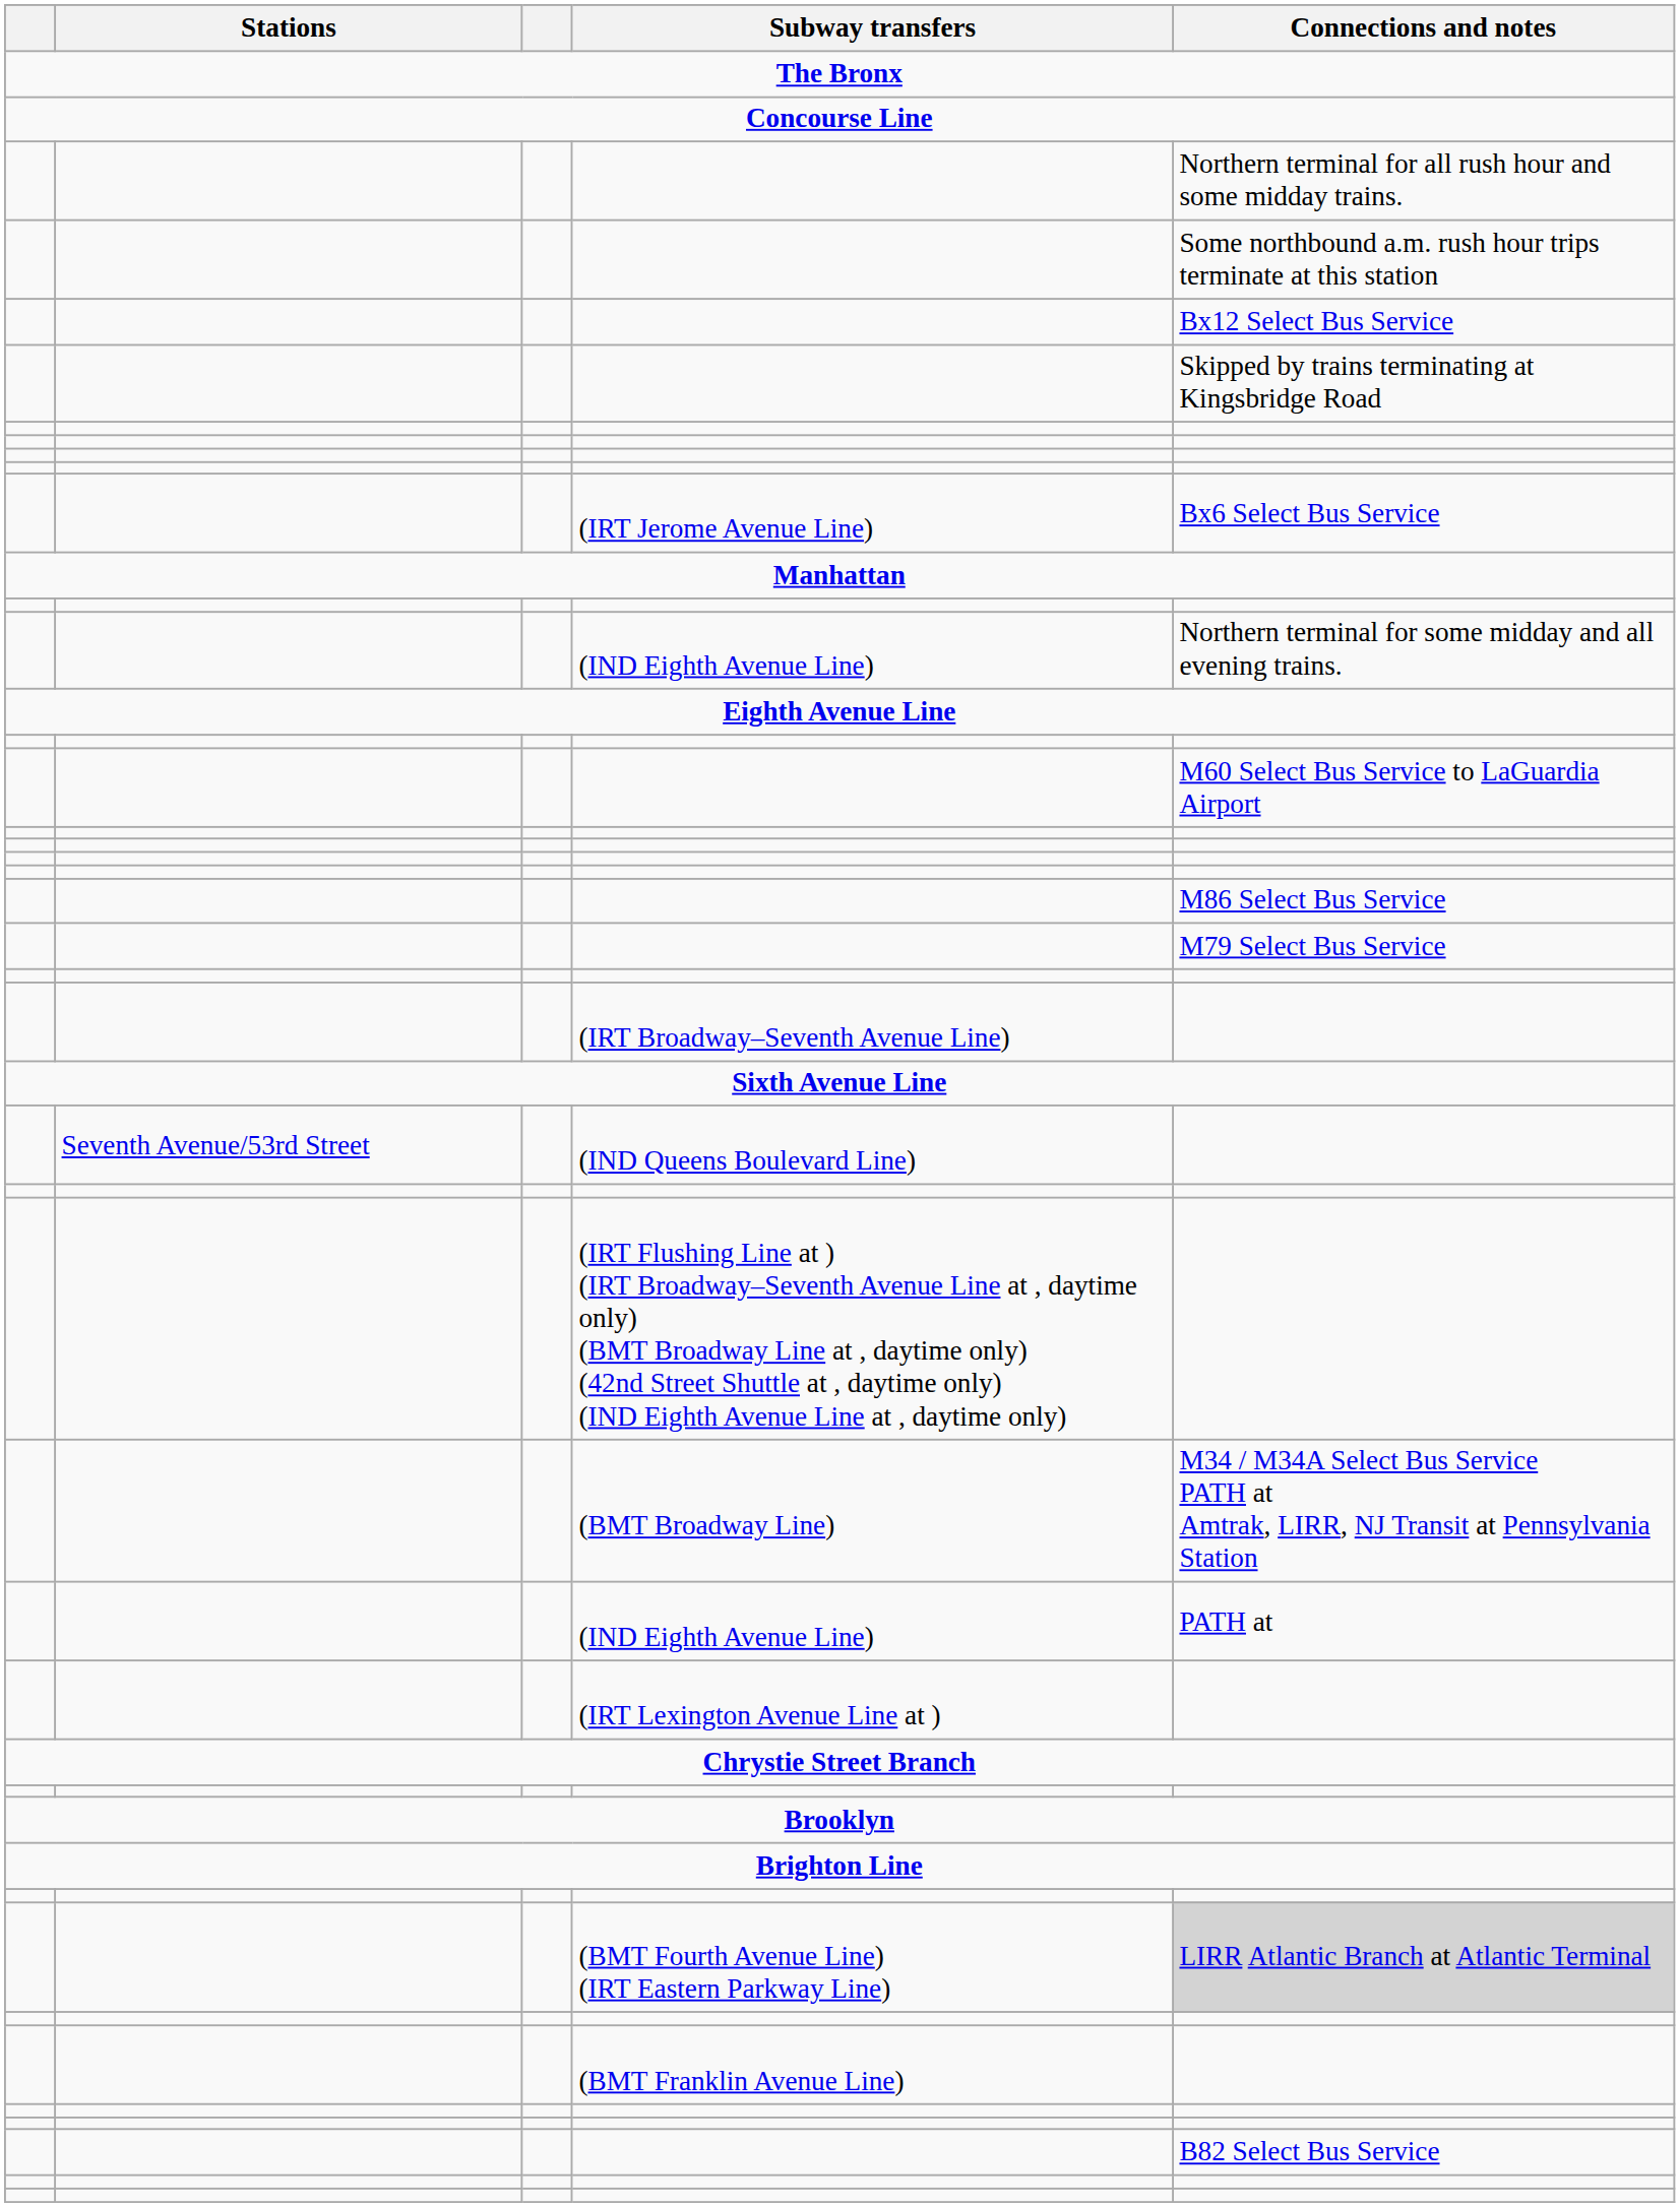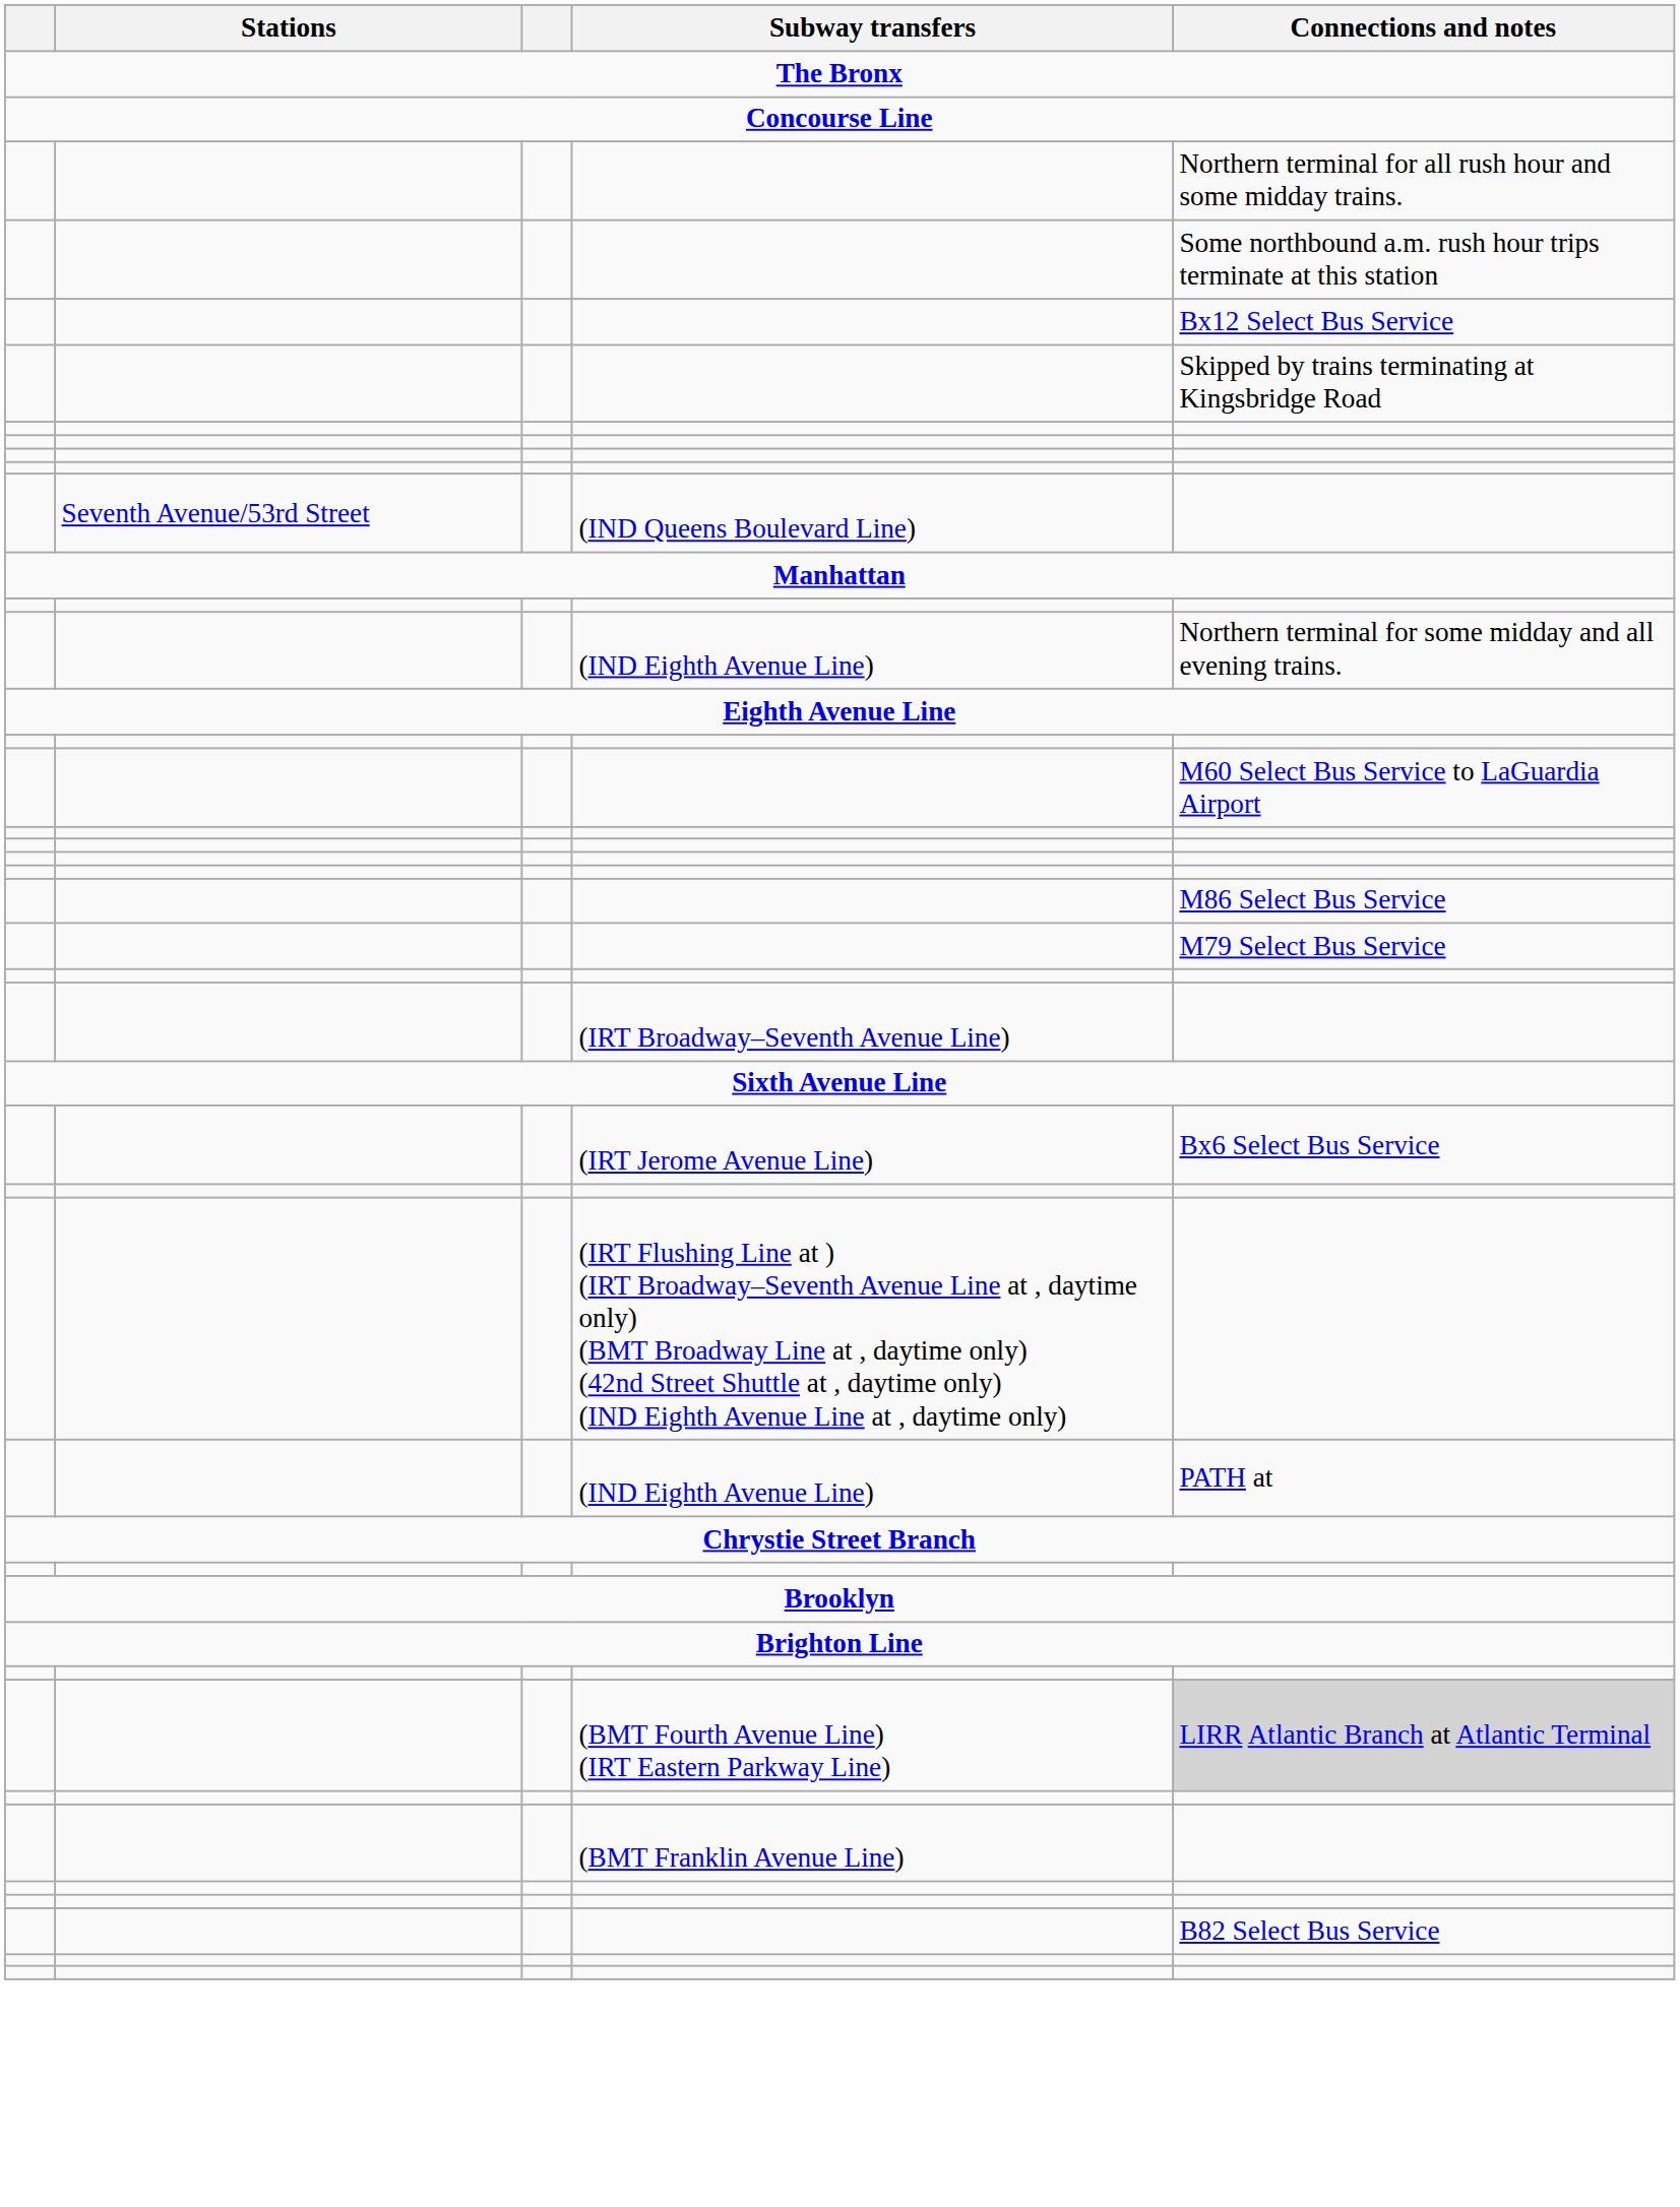rows swapped: (IRT Jerome Avenue Line) <-> (IND Queens Boulevard Line)
- row: (BMT Broadway Line) | M34 / M34A Select Bus Service PATH at Amtrak, LIRR, NJ Transit at Pennsylvania Station
- row: (IRT Lexington Avenue Line at )
